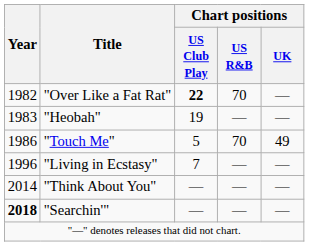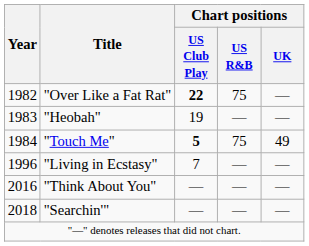"Over Like a Fat Rat" | Chart positions / US R&B: 70 -> 75
"Touch Me" | Year: 1986 -> 1984
"Touch Me" | Chart positions / US Club Play: normal -> bold
"Touch Me" | Chart positions / US R&B: 70 -> 75
"Think About You" | Year: 2014 -> 2016
"Searchin'" | Year: bold -> normal
